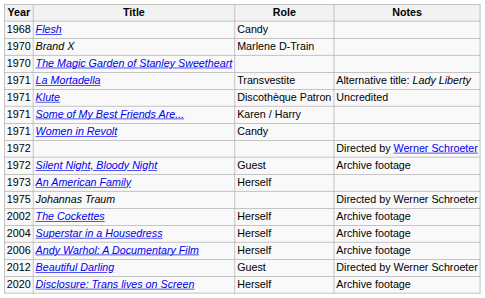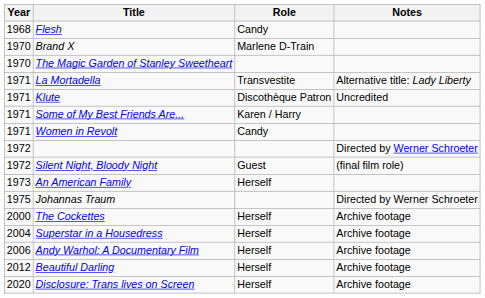Silent Night, Bloody Night | Notes: Archive footage -> (final film role)
The Cockettes | Year: 2002 -> 2000
Beautiful Darling | Role: Guest -> Herself
Beautiful Darling | Notes: Directed by Werner Schroeter -> Archive footage
